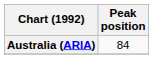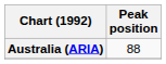Australia (ARIA) | Peak position: 84 -> 88
